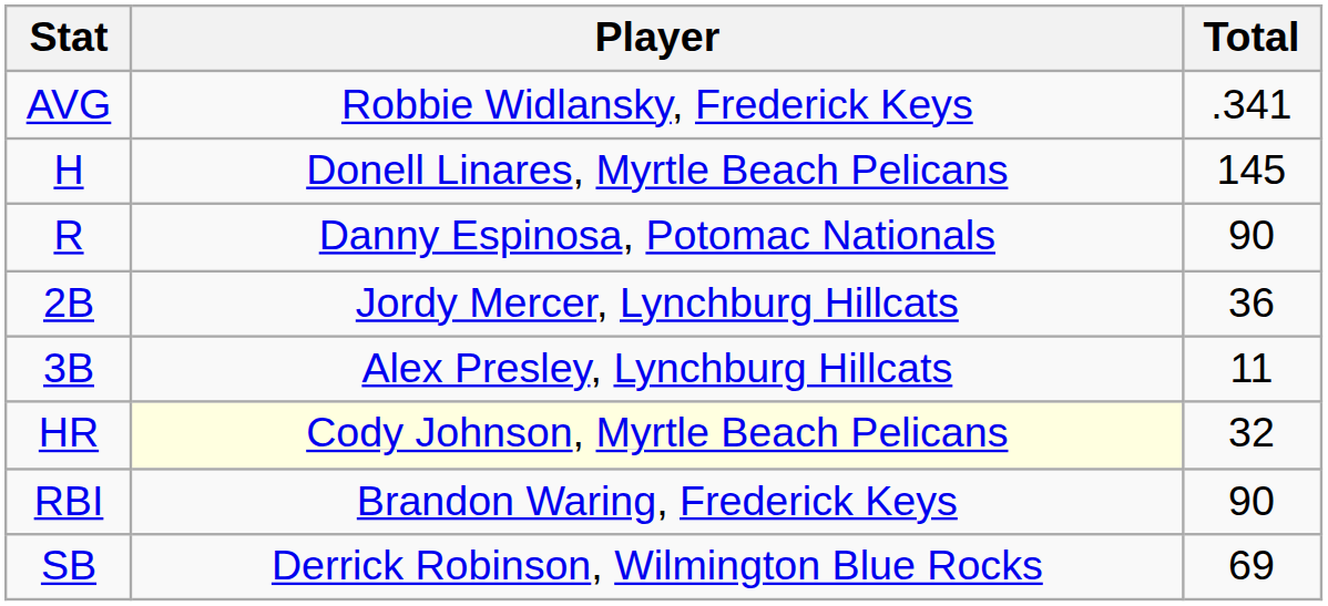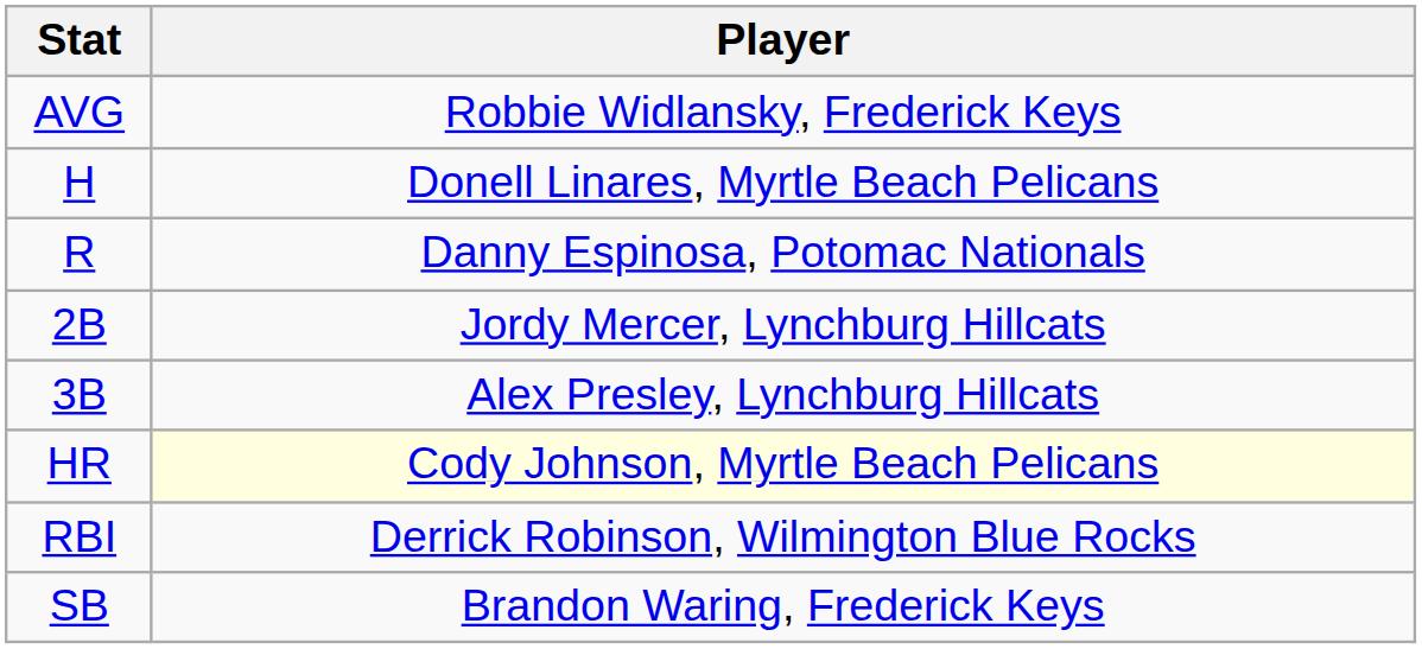- column: Total | .341 | 145 | 90 | 36 | 11 | 32 | 90 | 69
RBI | Player: Brandon Waring, Frederick Keys -> Derrick Robinson, Wilmington Blue Rocks
SB | Player: Derrick Robinson, Wilmington Blue Rocks -> Brandon Waring, Frederick Keys
